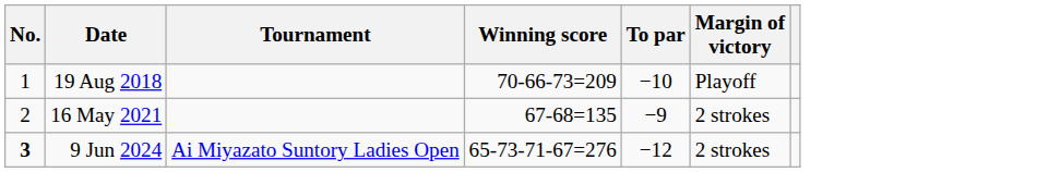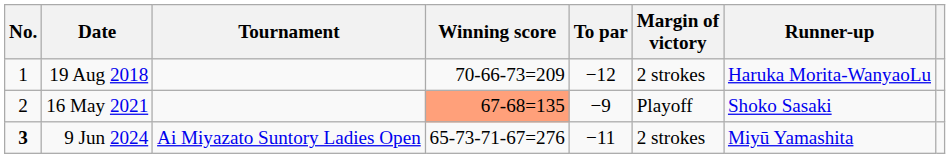+ column: Runner-up | Haruka Morita-WanyaoLu | Shoko Sasaki | Miyū Yamashita
19 Aug 2018 | To par: −10 -> −12
19 Aug 2018 | Margin of victory: Playoff -> 2 strokes
16 May 2021 | Winning score: no background -> lightsalmon background
16 May 2021 | Margin of victory: 2 strokes -> Playoff
9 Jun 2024 | To par: −12 -> −11
